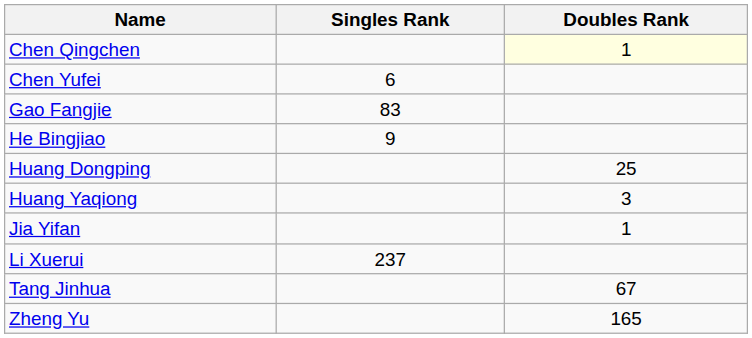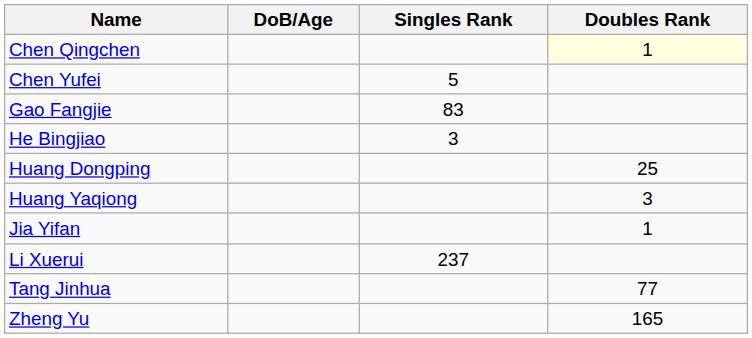+ column: DoB/Age
Chen Yufei | Singles Rank: 6 -> 5
He Bingjiao | Singles Rank: 9 -> 3
Tang Jinhua | Doubles Rank: 67 -> 77
